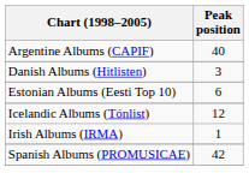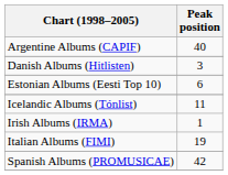Icelandic Albums (Tónlist) | Peak position: 12 -> 11
+ row: Italian Albums (FIMI) | 19
